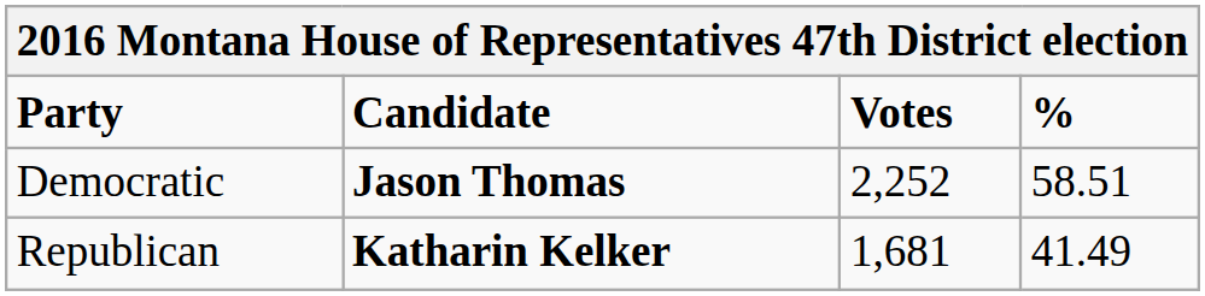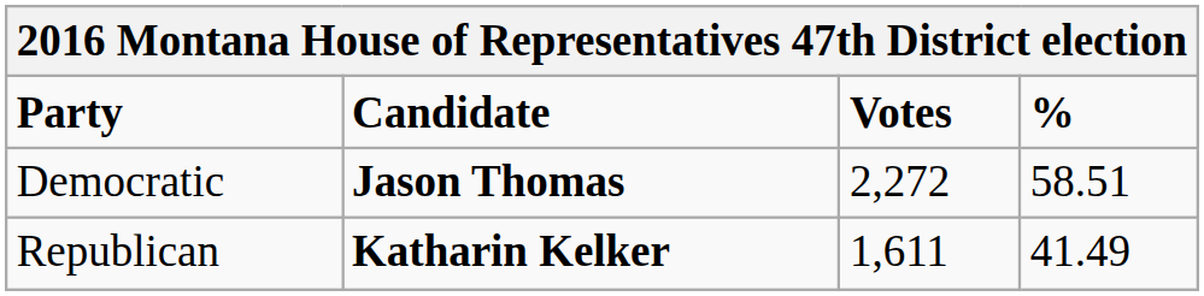Democratic | Votes: 2,252 -> 2,272
Republican | Votes: 1,681 -> 1,611
